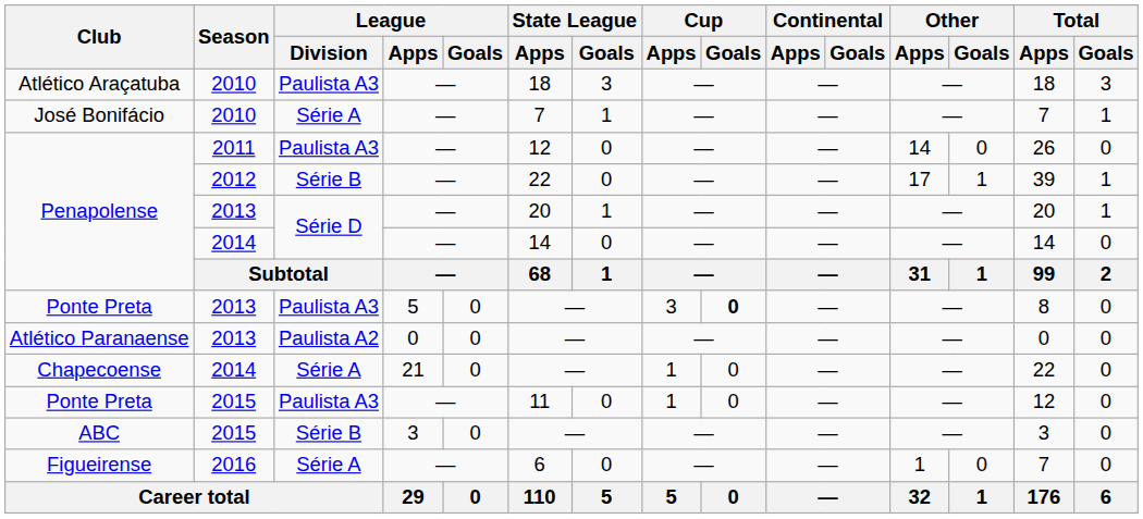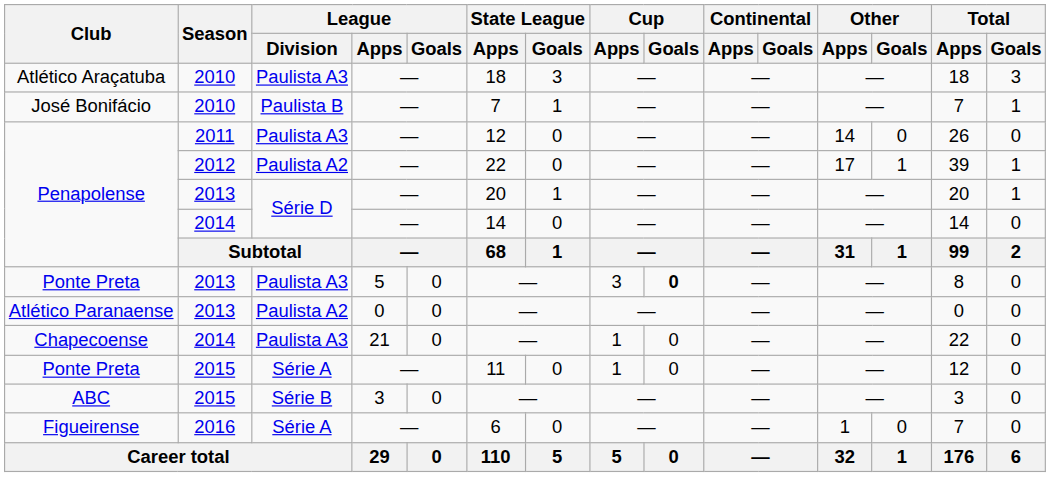José Bonifácio | League / Division: Série A -> Paulista B
Penapolense / 2012 | League / Division: Série B -> Paulista A2
Chapecoense | League / Division: Série A -> Paulista A3
Ponte Preta / 2015 | League / Division: Paulista A3 -> Série A
